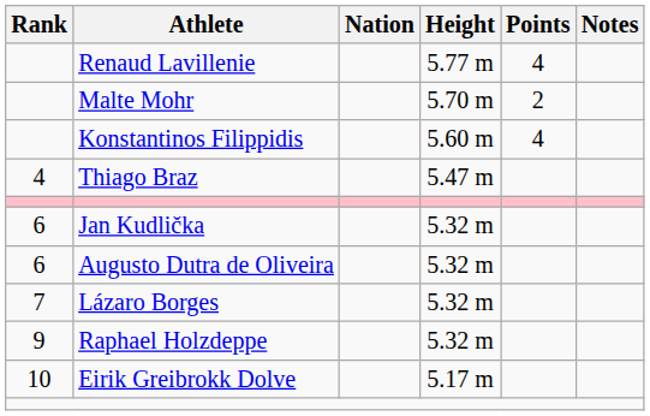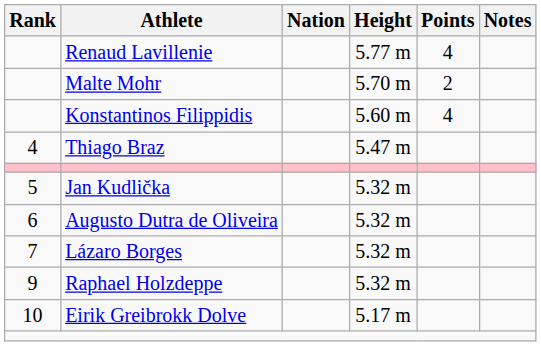Jan Kudlička | Rank: 6 -> 5
